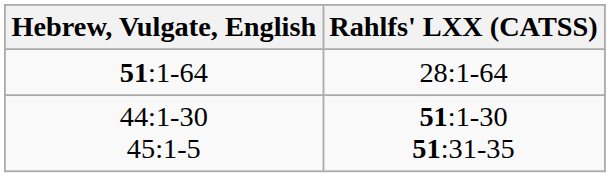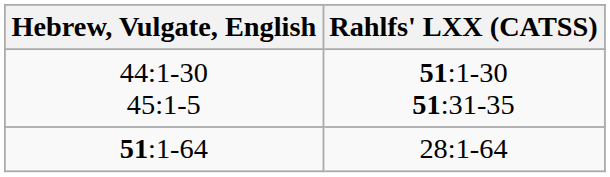rows swapped: 51:1-64 <-> 44:1-30 45:1-5
